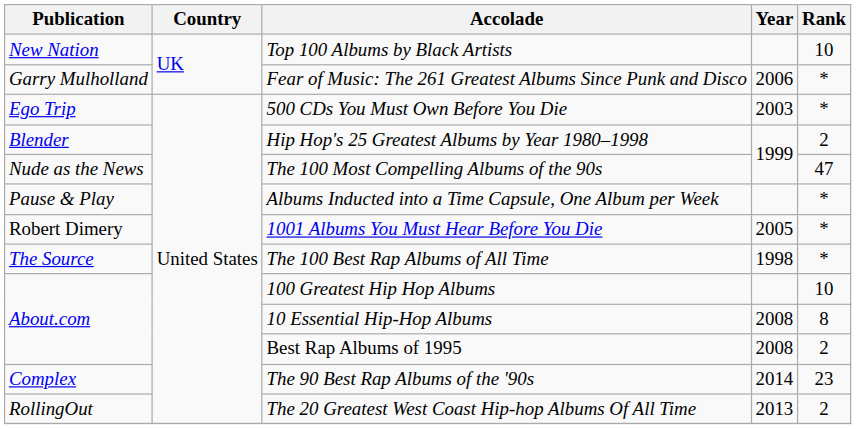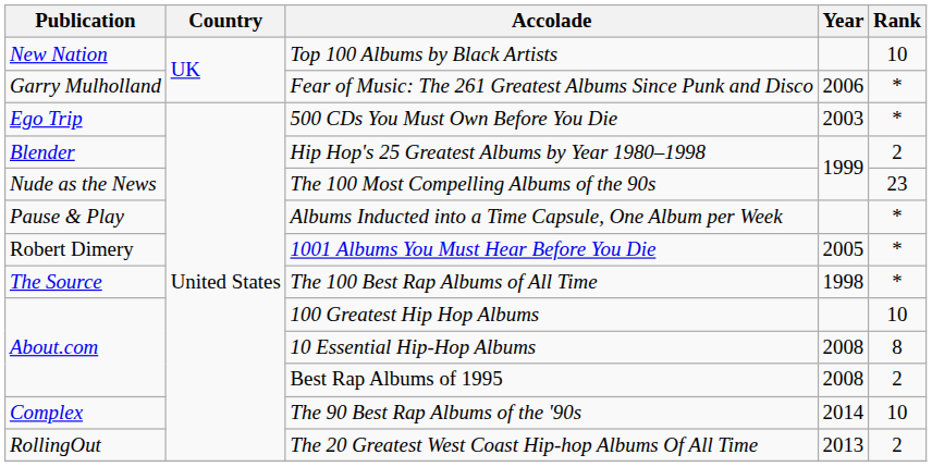The 100 Most Compelling Albums of the 90s | Rank: 47 -> 23
The 90 Best Rap Albums of the '90s | Rank: 23 -> 10
